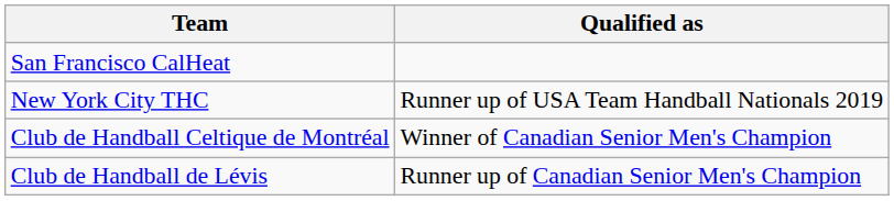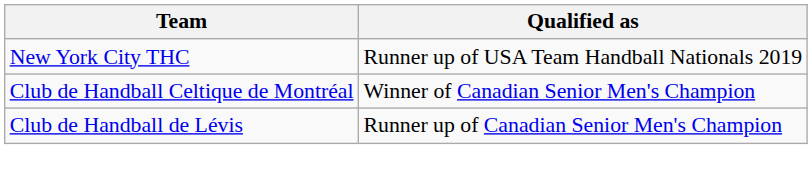- row: San Francisco CalHeat
